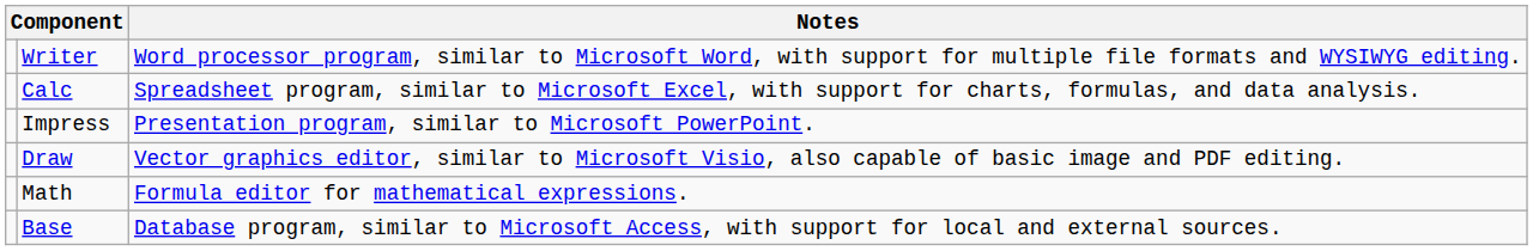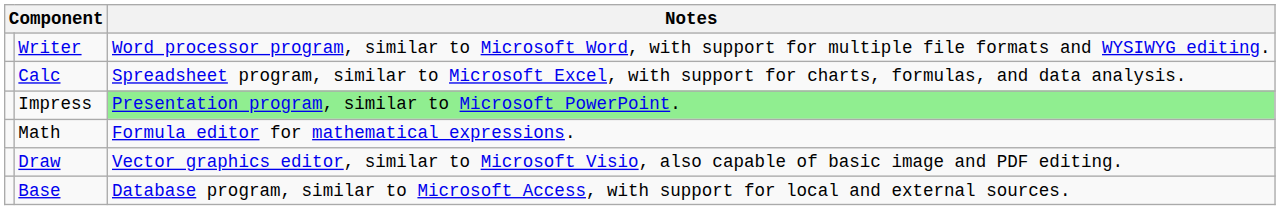Impress | Notes: no background -> lightgreen background
rows swapped: Draw <-> Math
